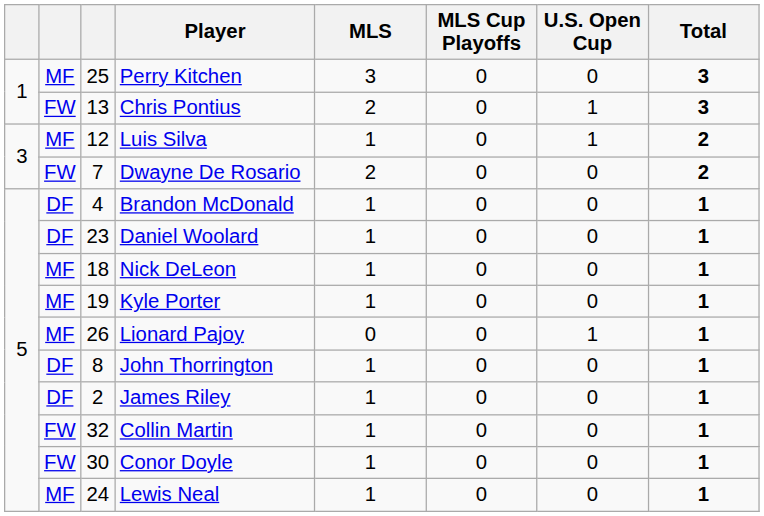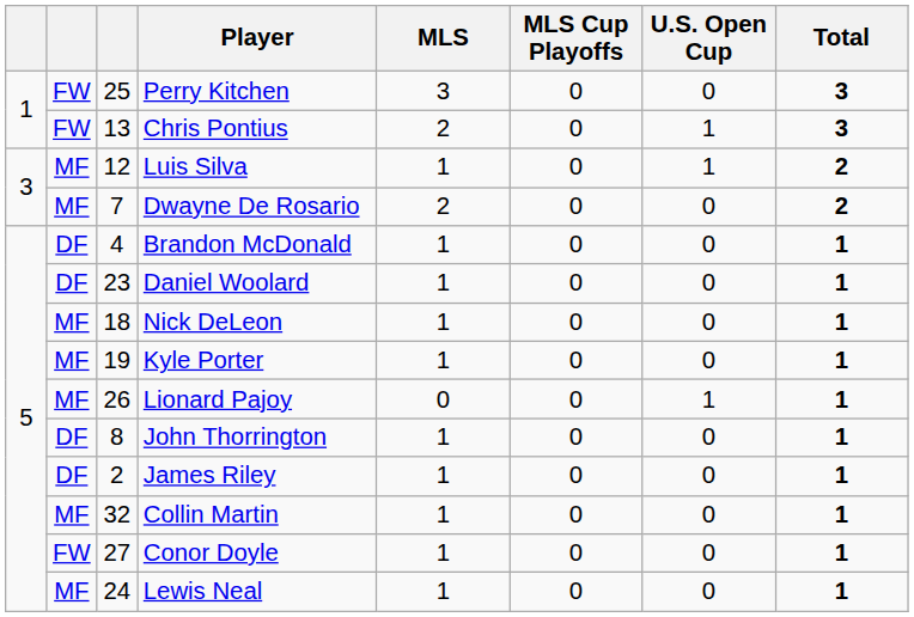Perry Kitchen | column 2: MF -> FW
Dwayne De Rosario | column 2: FW -> MF
Collin Martin | column 2: FW -> MF
Conor Doyle | column 3: 30 -> 27
